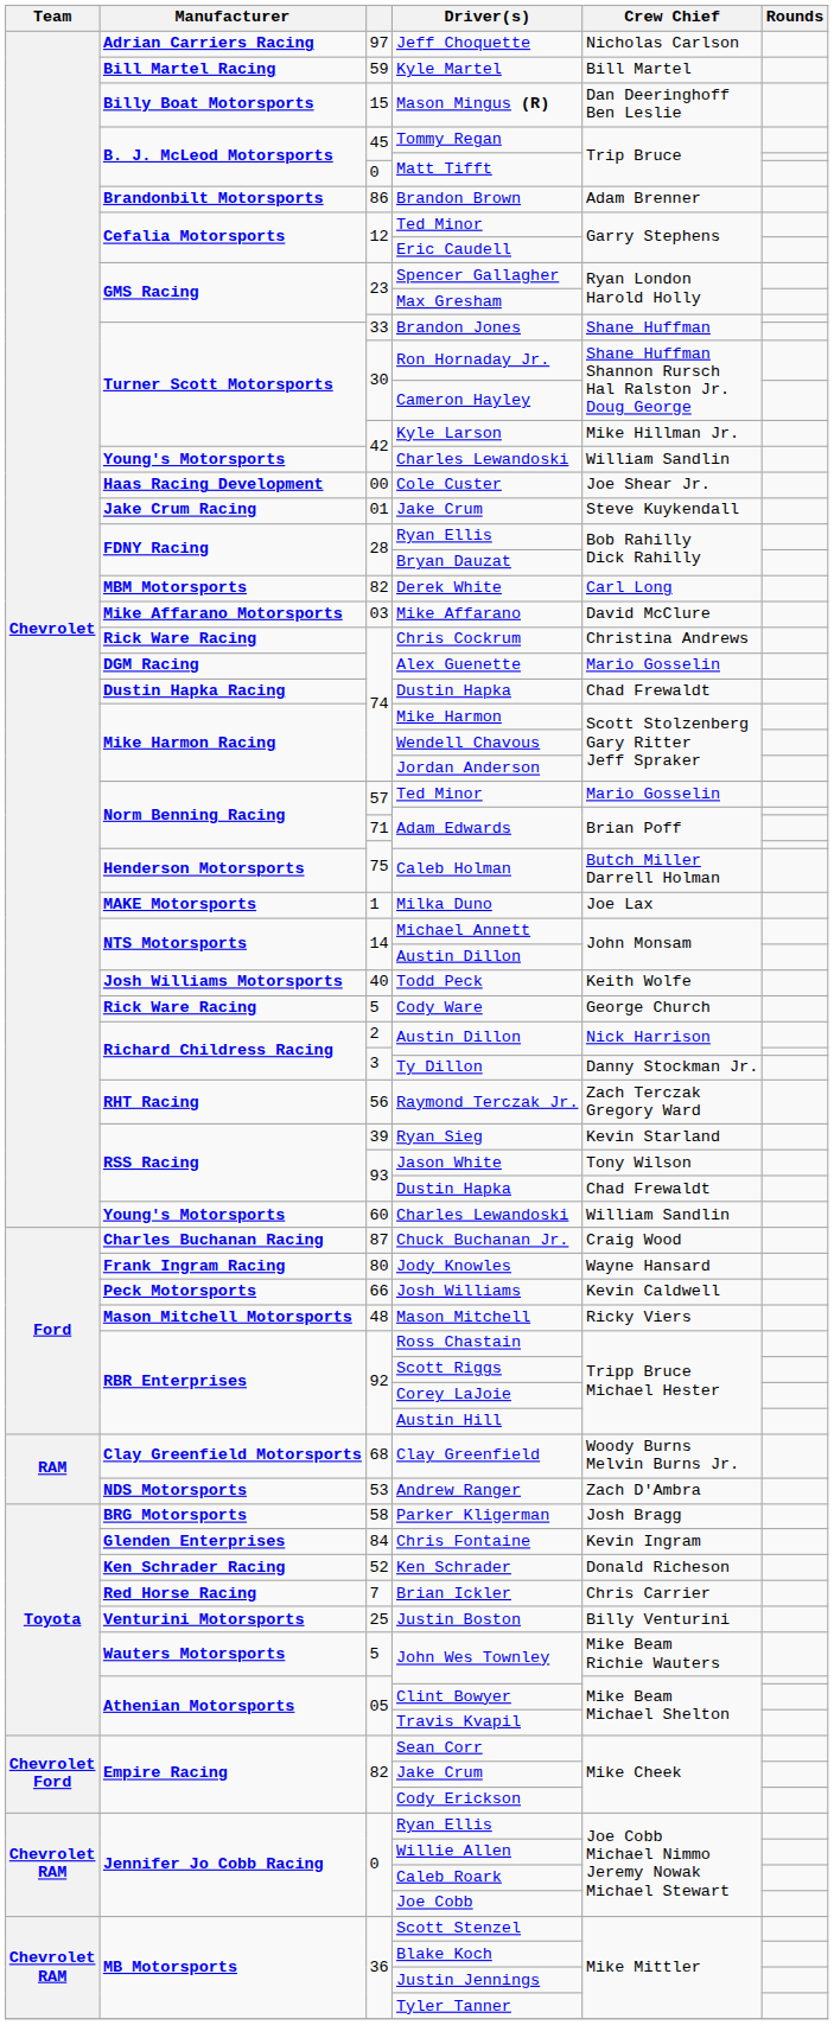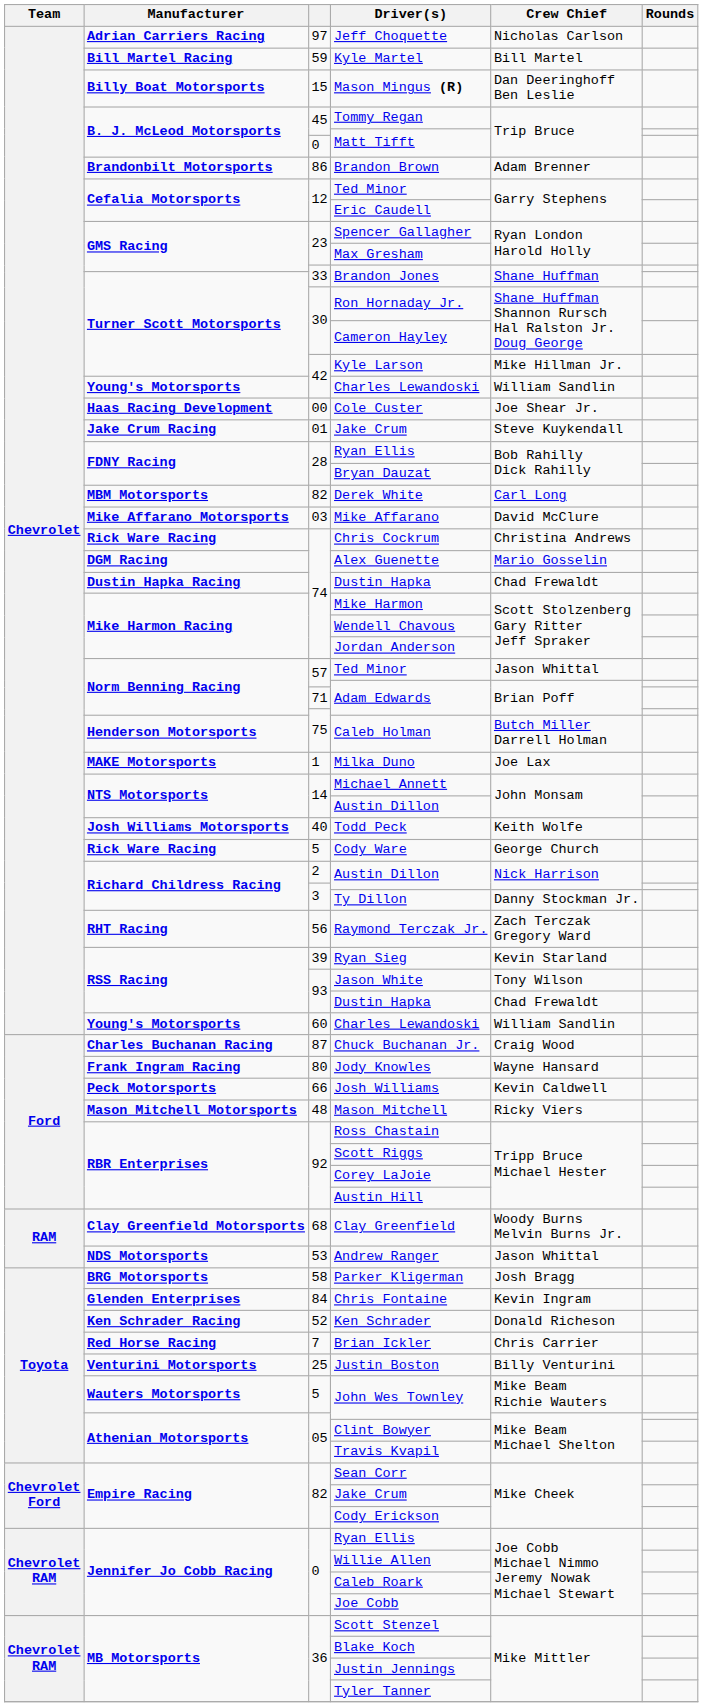57 / Ted Minor | Crew Chief: Mario Gosselin -> Jason Whittal
Andrew Ranger | Crew Chief: Zach D'Ambra -> Jason Whittal
